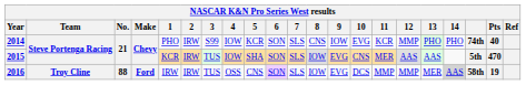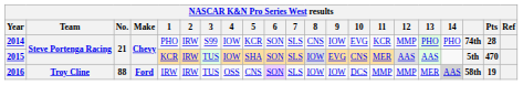2014 | Pts: 40 -> 28
2016 | 9: EVG -> IOW
